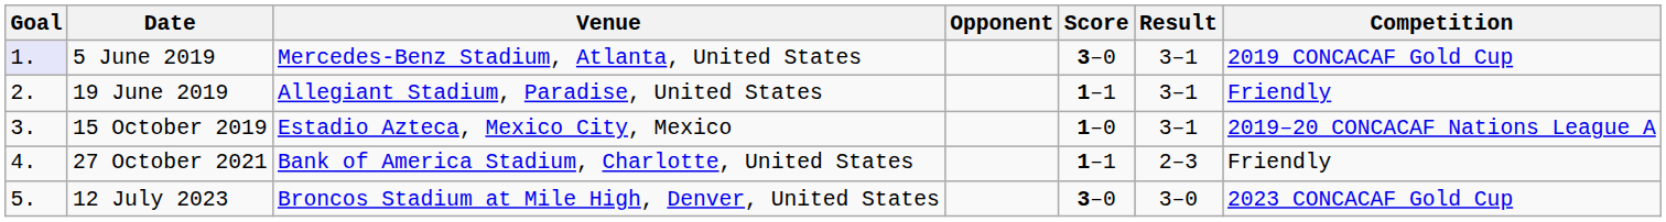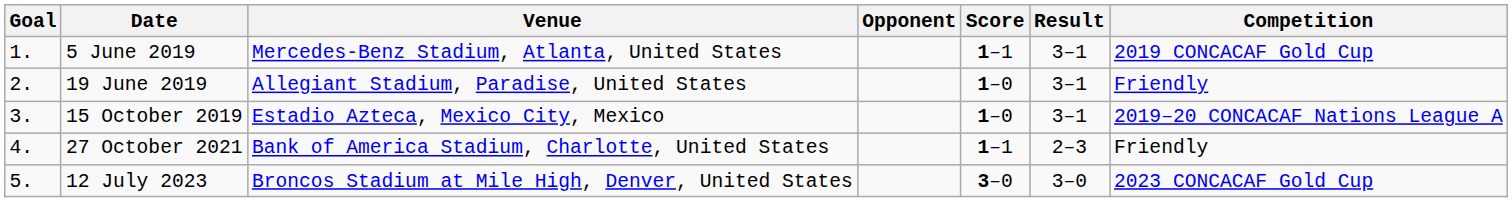5 June 2019 | Goal: lavender background -> no background
5 June 2019 | Score: 3–0 -> 1–1
19 June 2019 | Score: 1–1 -> 1–0
